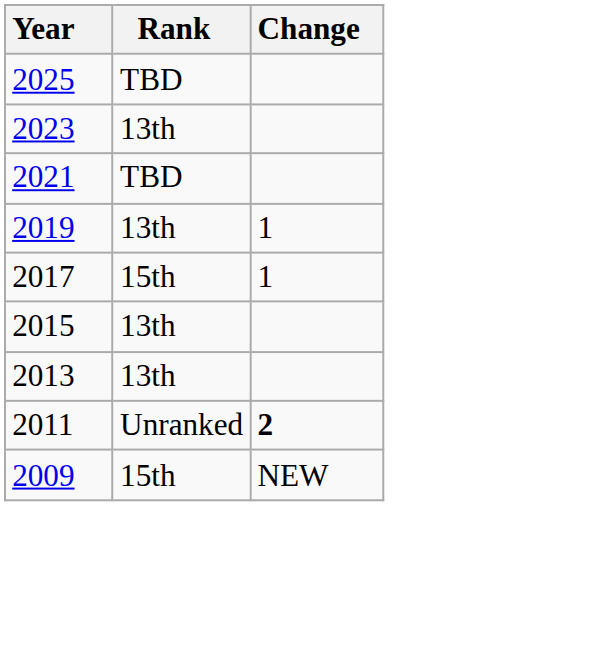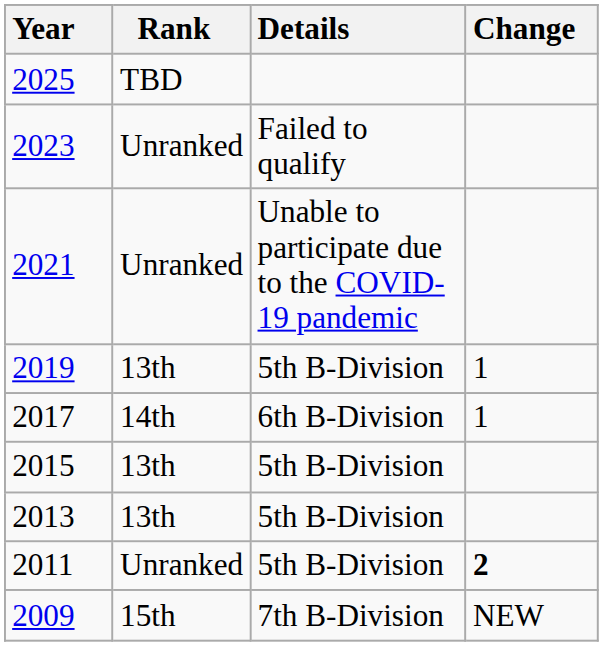+ column: Details | Failed to qualify | Unable to participate due to the COVID-19 pandemic | 5th B-Division | 6th B-Division | 5th B-Division | 5th B-Division | 5th B-Division | 7th B-Division
2023 | Rank: 13th -> Unranked
2021 | Rank: TBD -> Unranked
2017 | Rank: 15th -> 14th
